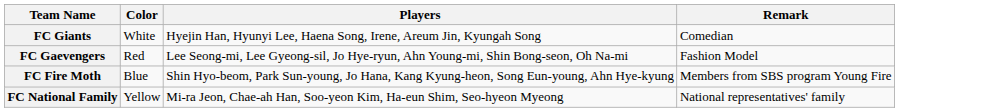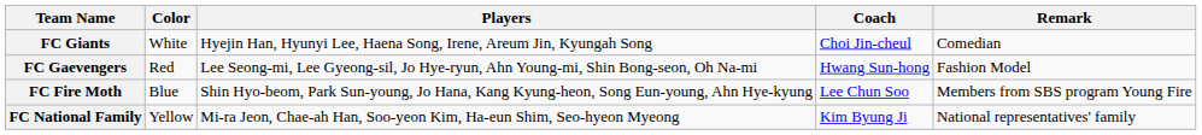+ column: Coach | Choi Jin-cheul | Hwang Sun-hong | Lee Chun Soo | Kim Byung Ji
